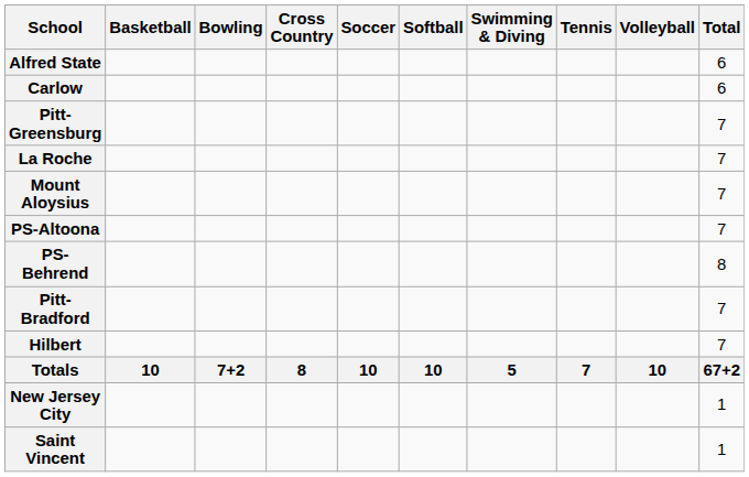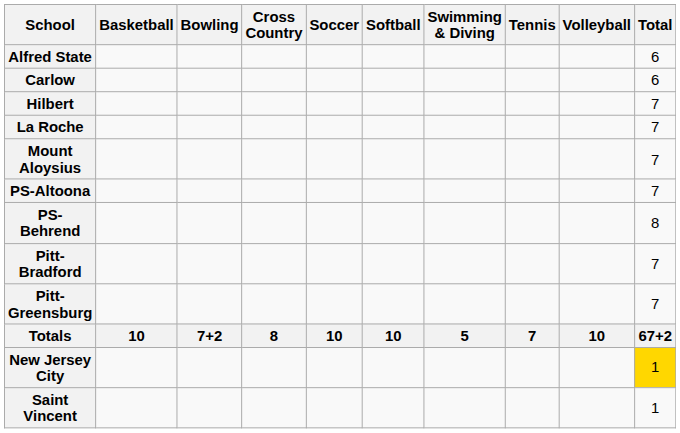rows swapped: Hilbert <-> Pitt-Greensburg
New Jersey City | Total: no background -> gold background
